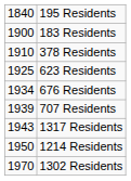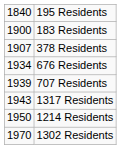378 Residents | column 1: 1910 -> 1907
- row: 1925 | 623 Residents
